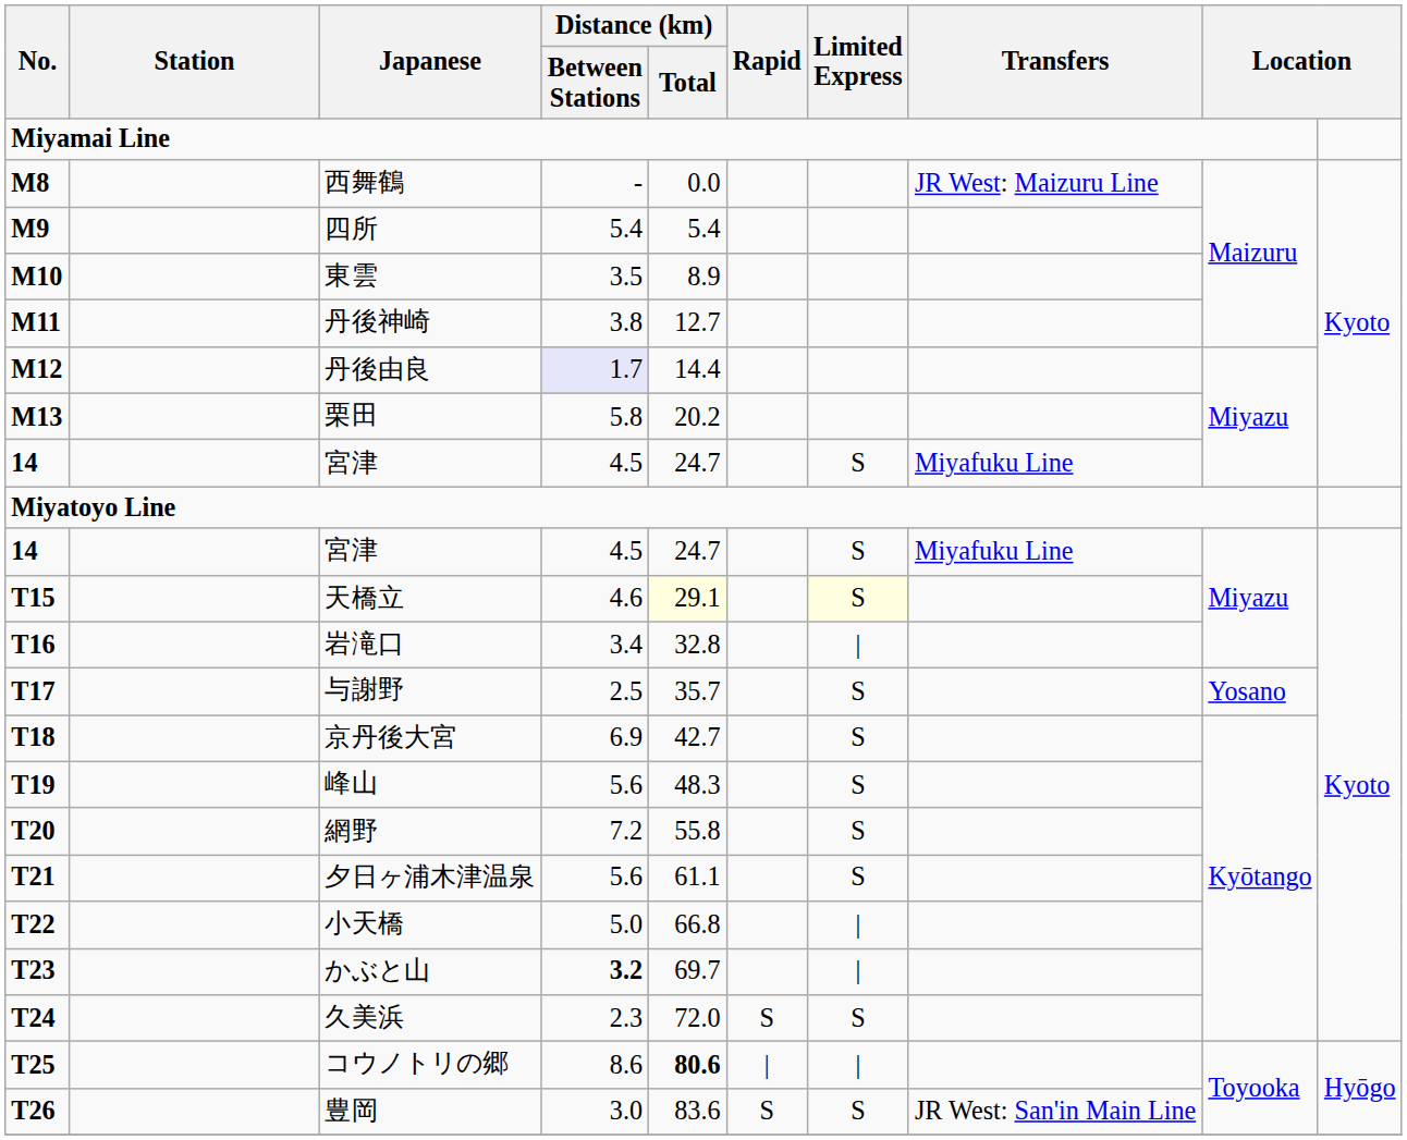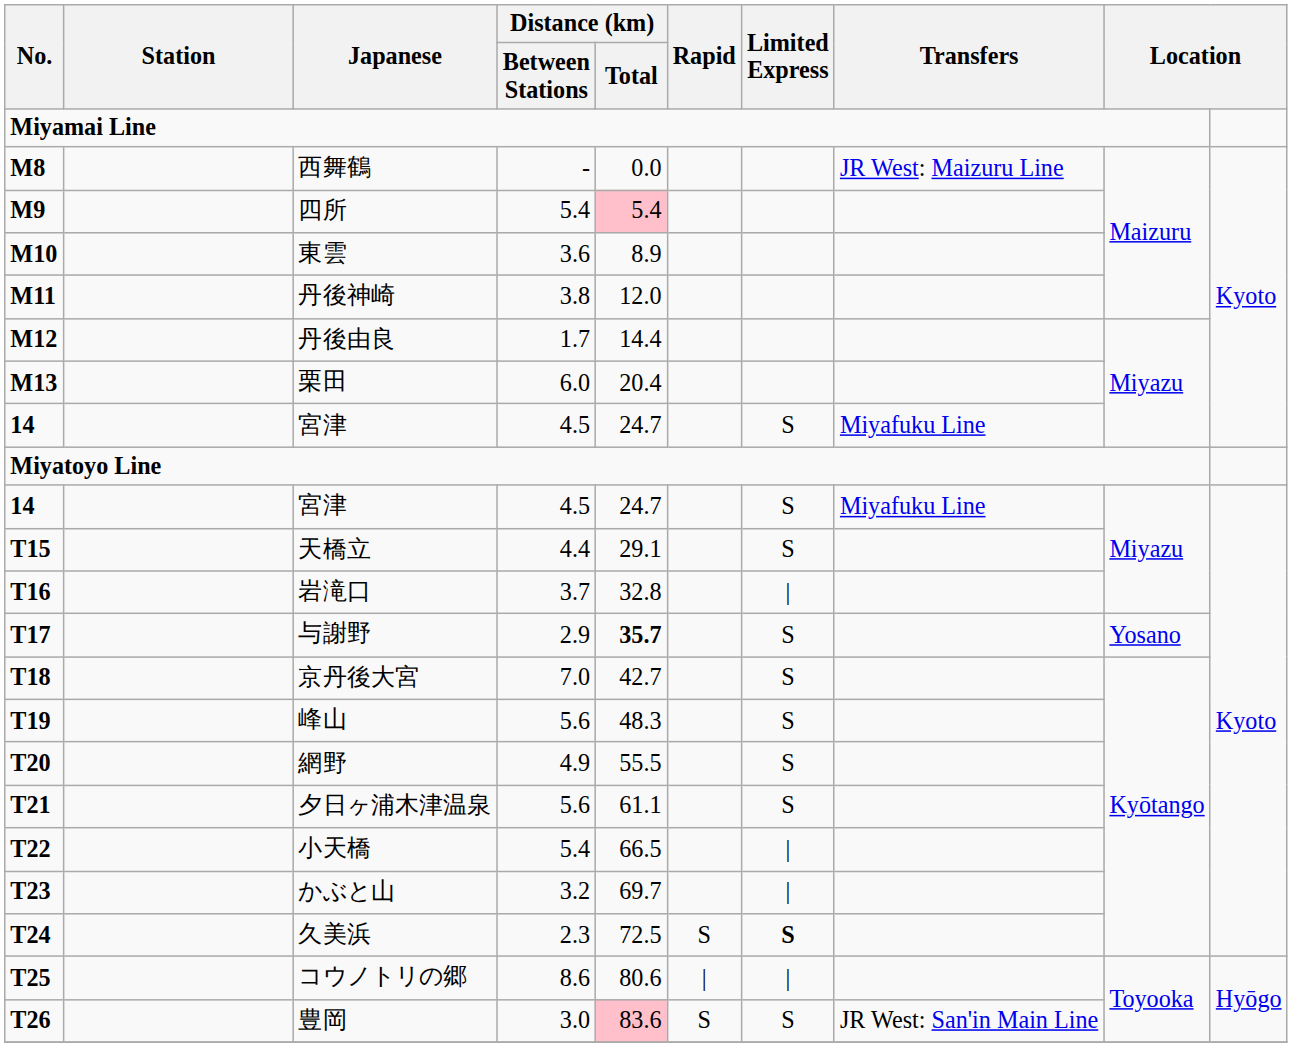四所 | Distance (km) / Total: no background -> pink background
東雲 | Distance (km) / Between Stations: 3.5 -> 3.6
丹後神崎 | Distance (km) / Total: 12.7 -> 12.0
丹後由良 | Distance (km) / Between Stations: lavender background -> no background
栗田 | Distance (km) / Between Stations: 5.8 -> 6.0
栗田 | Distance (km) / Total: 20.2 -> 20.4
天橋立 | Distance (km) / Between Stations: 4.6 -> 4.4
天橋立 | Distance (km) / Total: lightyellow background -> no background
天橋立 | Limited Express: lightyellow background -> no background
岩滝口 | Distance (km) / Between Stations: 3.4 -> 3.7
与謝野 | Distance (km) / Between Stations: 2.5 -> 2.9
与謝野 | Distance (km) / Total: normal -> bold
京丹後大宮 | Distance (km) / Between Stations: 6.9 -> 7.0
網野 | Distance (km) / Between Stations: 7.2 -> 4.9
網野 | Distance (km) / Total: 55.8 -> 55.5
小天橋 | Distance (km) / Between Stations: 5.0 -> 5.4
小天橋 | Distance (km) / Total: 66.8 -> 66.5
かぶと山 | Distance (km) / Between Stations: bold -> normal
久美浜 | Distance (km) / Total: 72.0 -> 72.5
久美浜 | Limited Express: normal -> bold
コウノトリの郷 | Distance (km) / Total: bold -> normal
豊岡 | Distance (km) / Total: no background -> pink background
